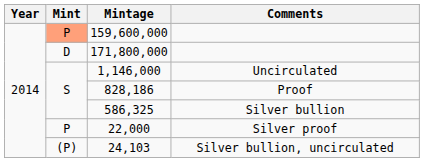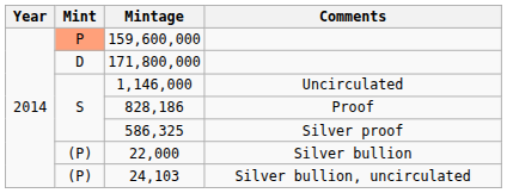586,325 | Comments: Silver bullion -> Silver proof
22,000 | Mint: P -> (P)
22,000 | Comments: Silver proof -> Silver bullion
